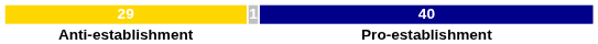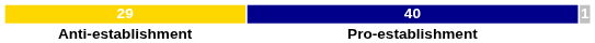columns swapped: 1 <-> 40
